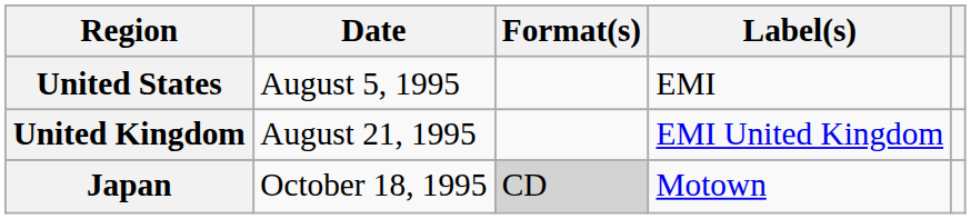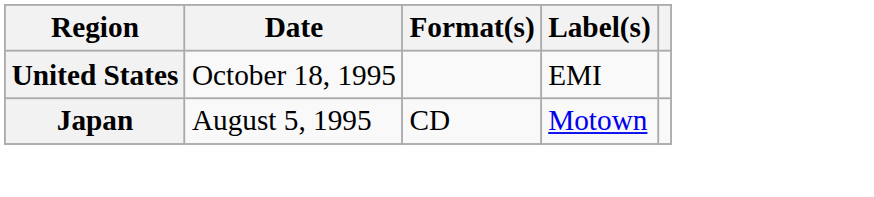United States | Date: August 5, 1995 -> October 18, 1995
- row: United Kingdom | August 21, 1995 | EMI United Kingdom
Japan | Date: October 18, 1995 -> August 5, 1995
Japan | Format(s): lightgrey background -> no background
